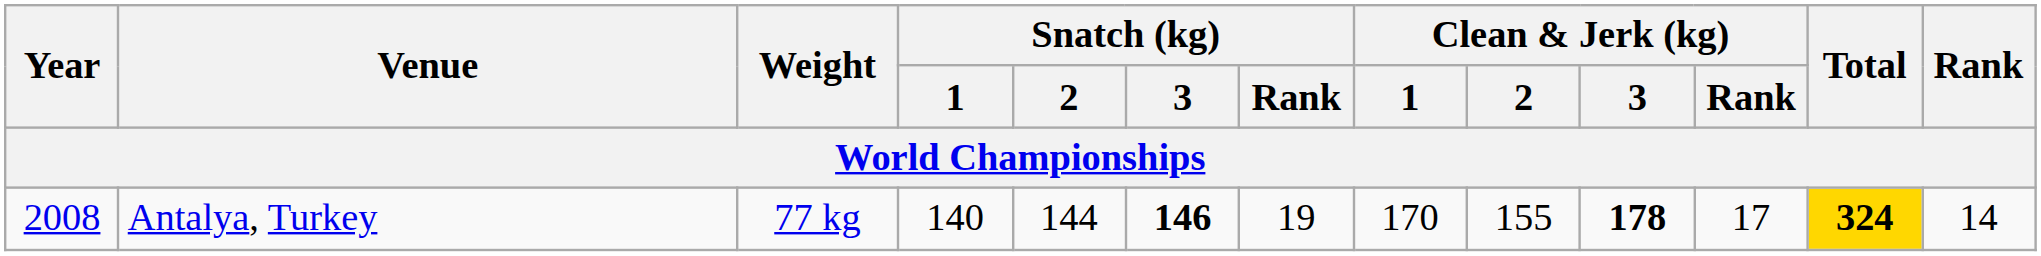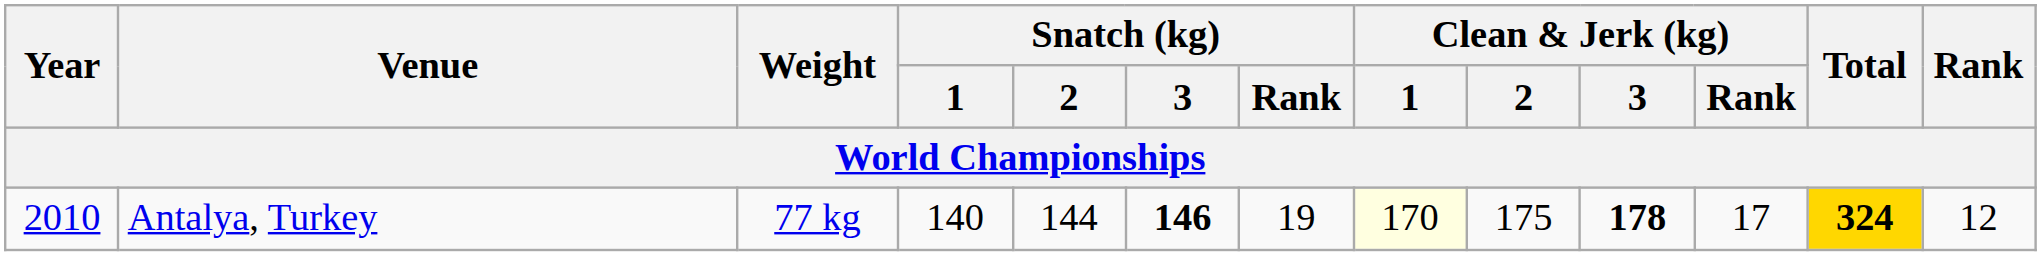Antalya, Turkey | Year: 2008 -> 2010
Antalya, Turkey | Clean & Jerk (kg) / 1: no background -> lightyellow background
Antalya, Turkey | Clean & Jerk (kg) / 2: 155 -> 175
Antalya, Turkey | Rank: 14 -> 12
